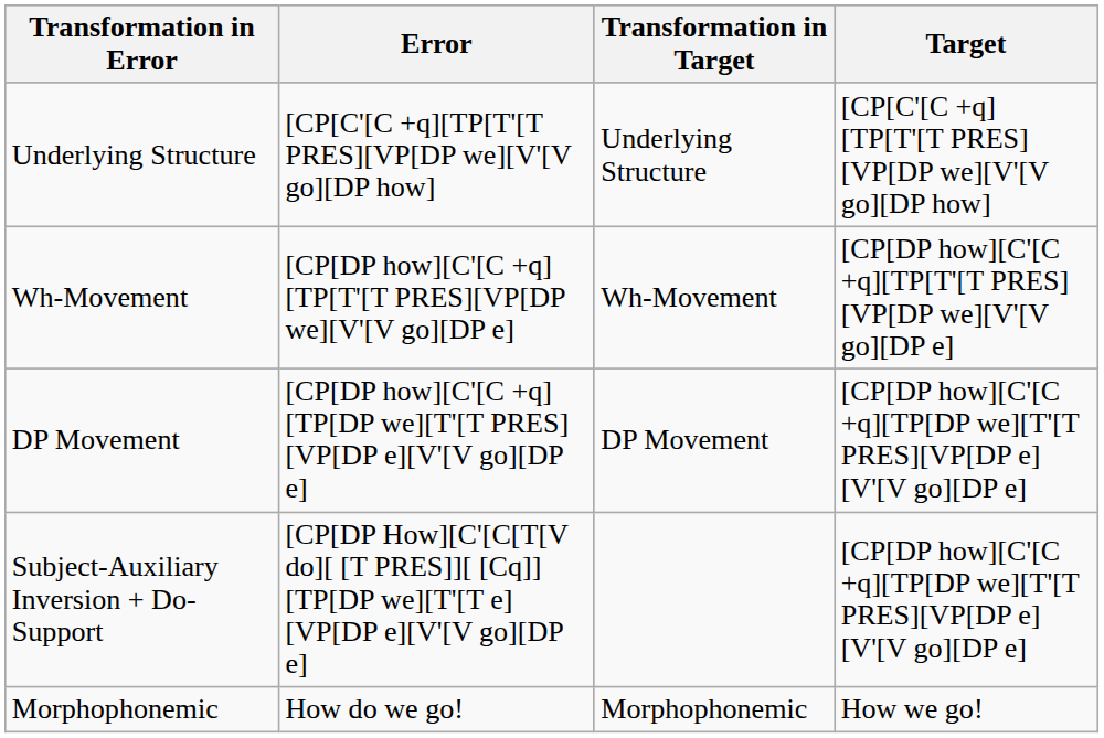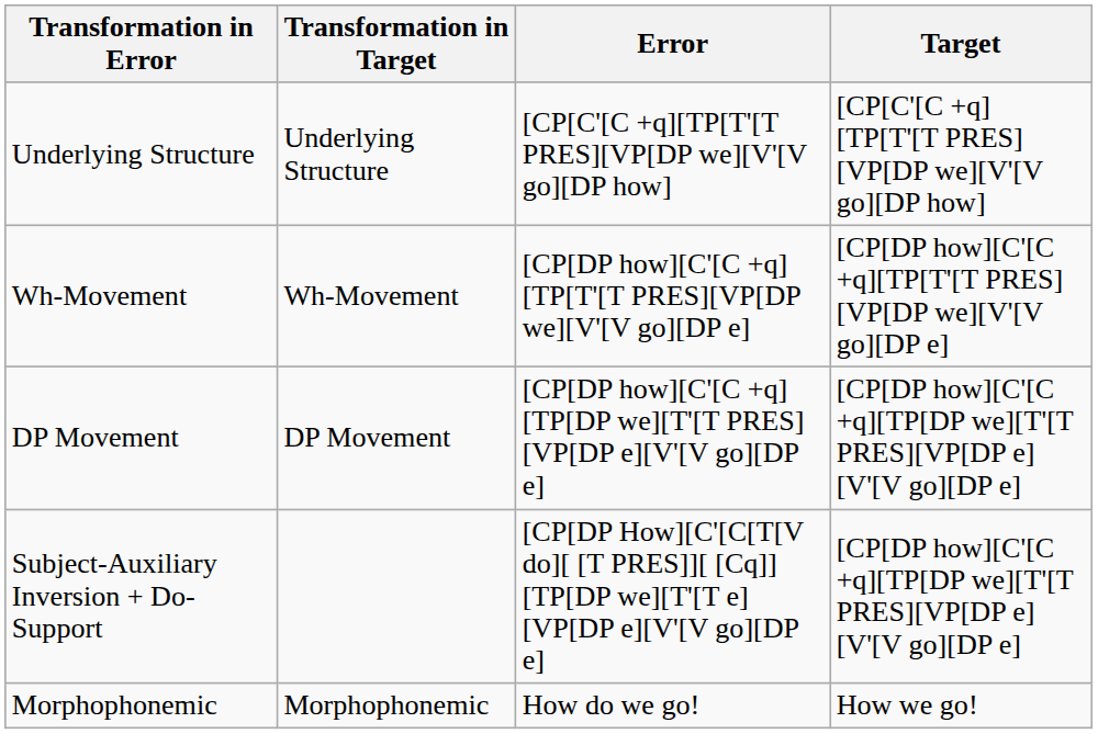columns swapped: Error <-> Transformation in Target
